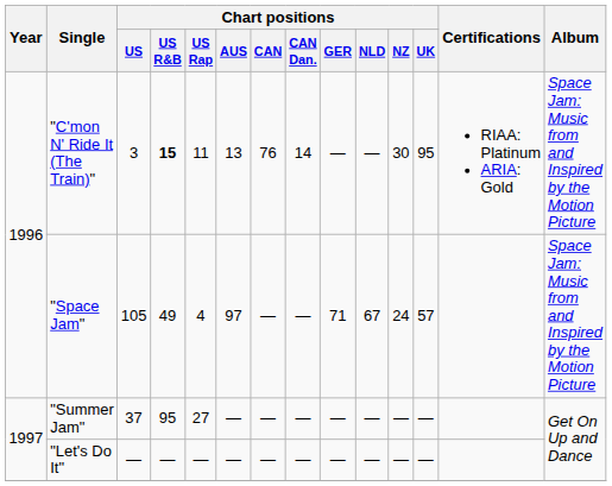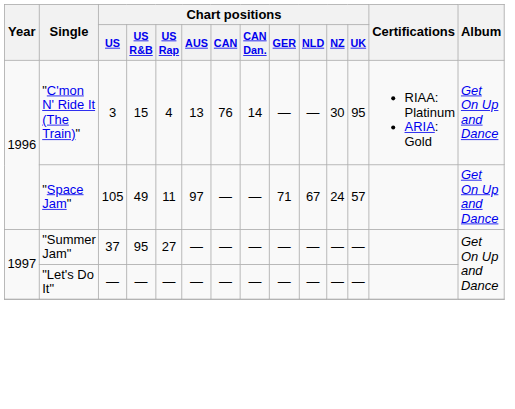"C'mon N' Ride It (The Train)" | Chart positions / US R&B: bold -> normal
"C'mon N' Ride It (The Train)" | Chart positions / US Rap: 11 -> 4
"C'mon N' Ride It (The Train)" | Album: Space Jam: Music from and Inspired by the Motion Picture -> Get On Up and Dance
"Space Jam" | Chart positions / US Rap: 4 -> 11
"Space Jam" | Album: Space Jam: Music from and Inspired by the Motion Picture -> Get On Up and Dance
